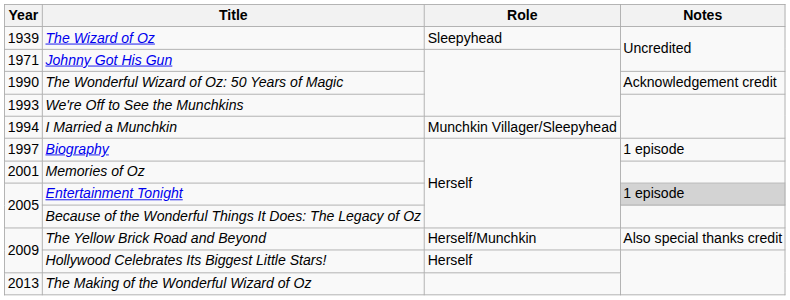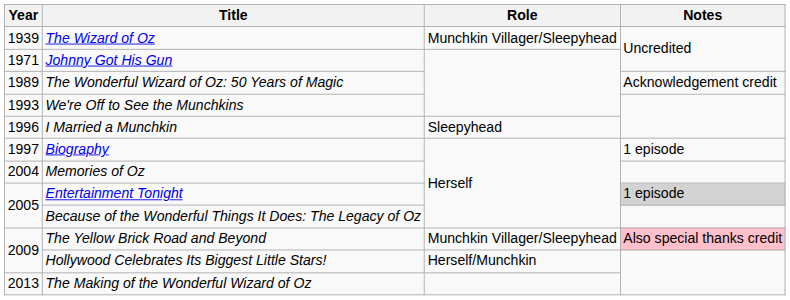The Wizard of Oz | Role: Sleepyhead -> Munchkin Villager/Sleepyhead
The Wonderful Wizard of Oz: 50 Years of Magic | Year: 1990 -> 1989
I Married a Munchkin | Year: 1994 -> 1996
I Married a Munchkin | Role: Munchkin Villager/Sleepyhead -> Sleepyhead
Memories of Oz | Year: 2001 -> 2004
The Yellow Brick Road and Beyond | Role: Herself/Munchkin -> Munchkin Villager/Sleepyhead
The Yellow Brick Road and Beyond | Notes: no background -> pink background
Hollywood Celebrates Its Biggest Little Stars! | Role: Herself -> Herself/Munchkin
